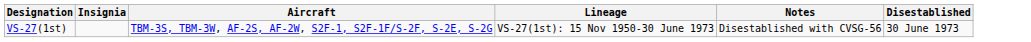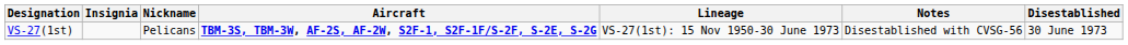+ column: Nickname | Pelicans
VS-27(1st) | Aircraft: normal -> bold
